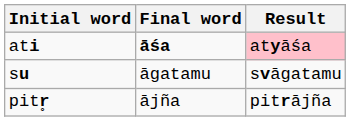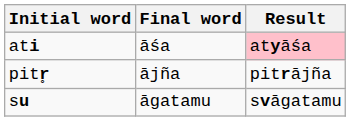ati | Final word: bold -> normal
rows swapped: su <-> pitr̥
